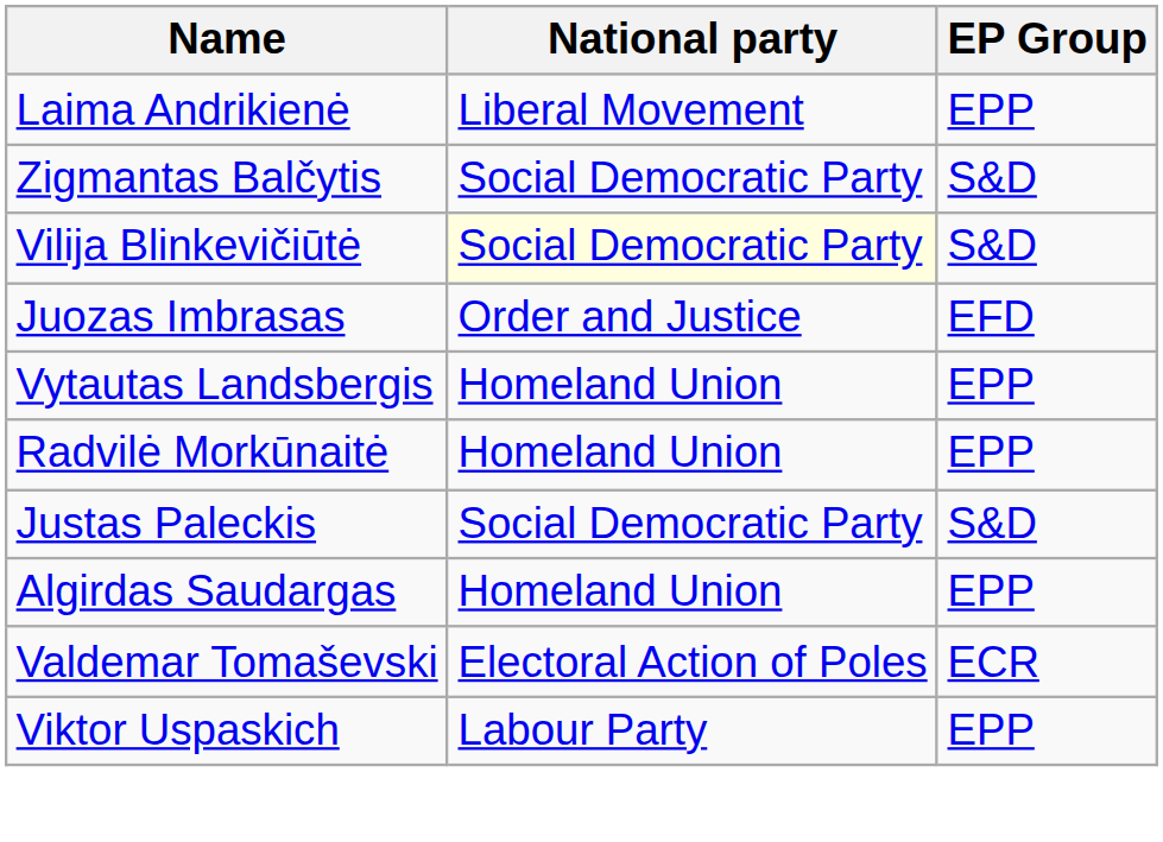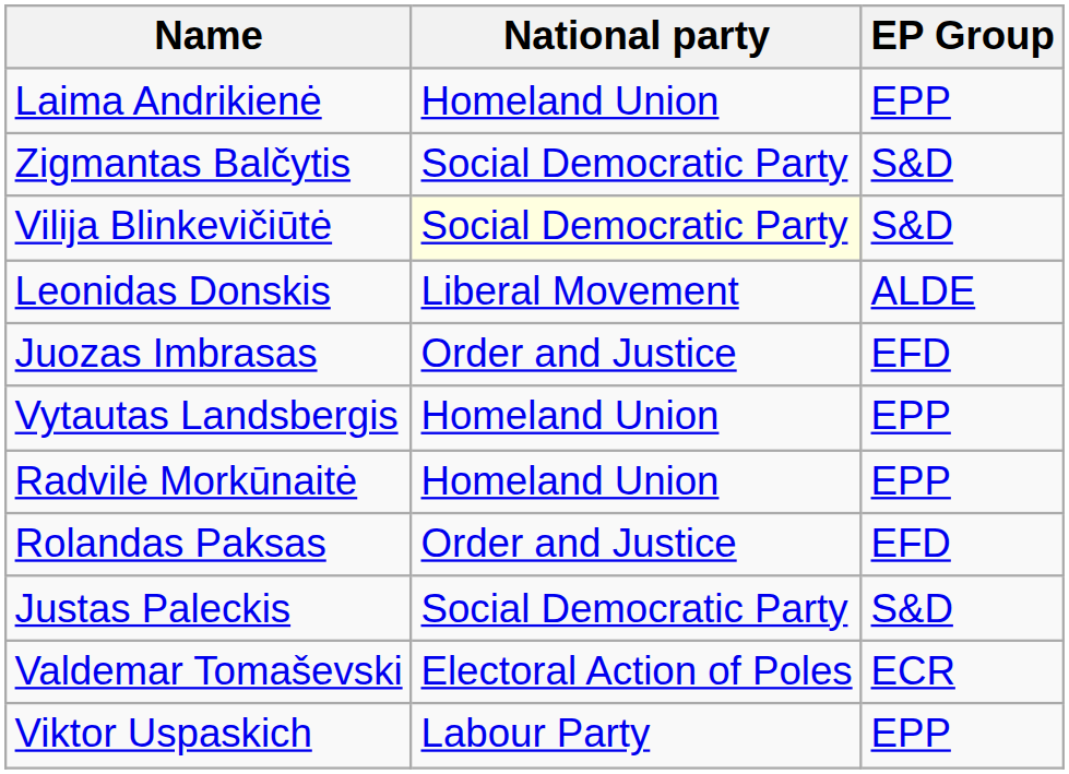Laima Andrikienė | National party: Liberal Movement -> Homeland Union
+ row: Leonidas Donskis | Liberal Movement | ALDE
+ row: Rolandas Paksas | Order and Justice | EFD
- row: Algirdas Saudargas | Homeland Union | EPP
